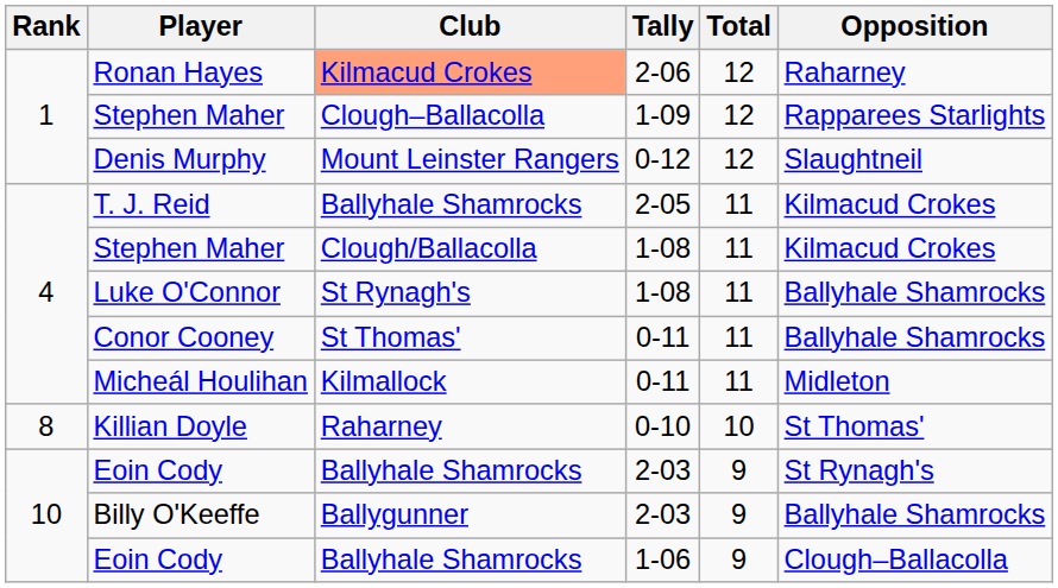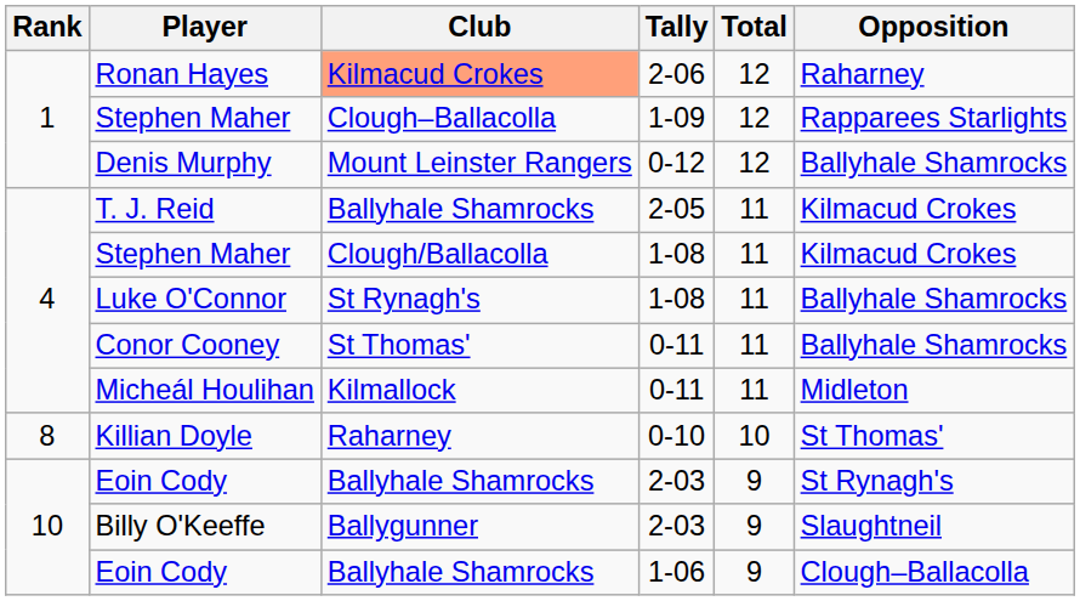Denis Murphy | Opposition: Slaughtneil -> Ballyhale Shamrocks
Billy O'Keeffe | Opposition: Ballyhale Shamrocks -> Slaughtneil
